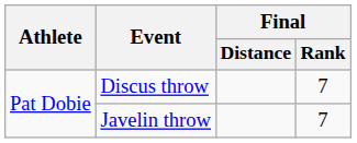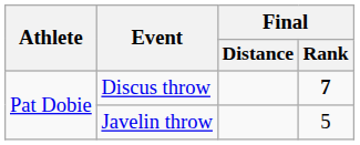Discus throw | Final / Rank: normal -> bold
Javelin throw | Final / Rank: 7 -> 5
